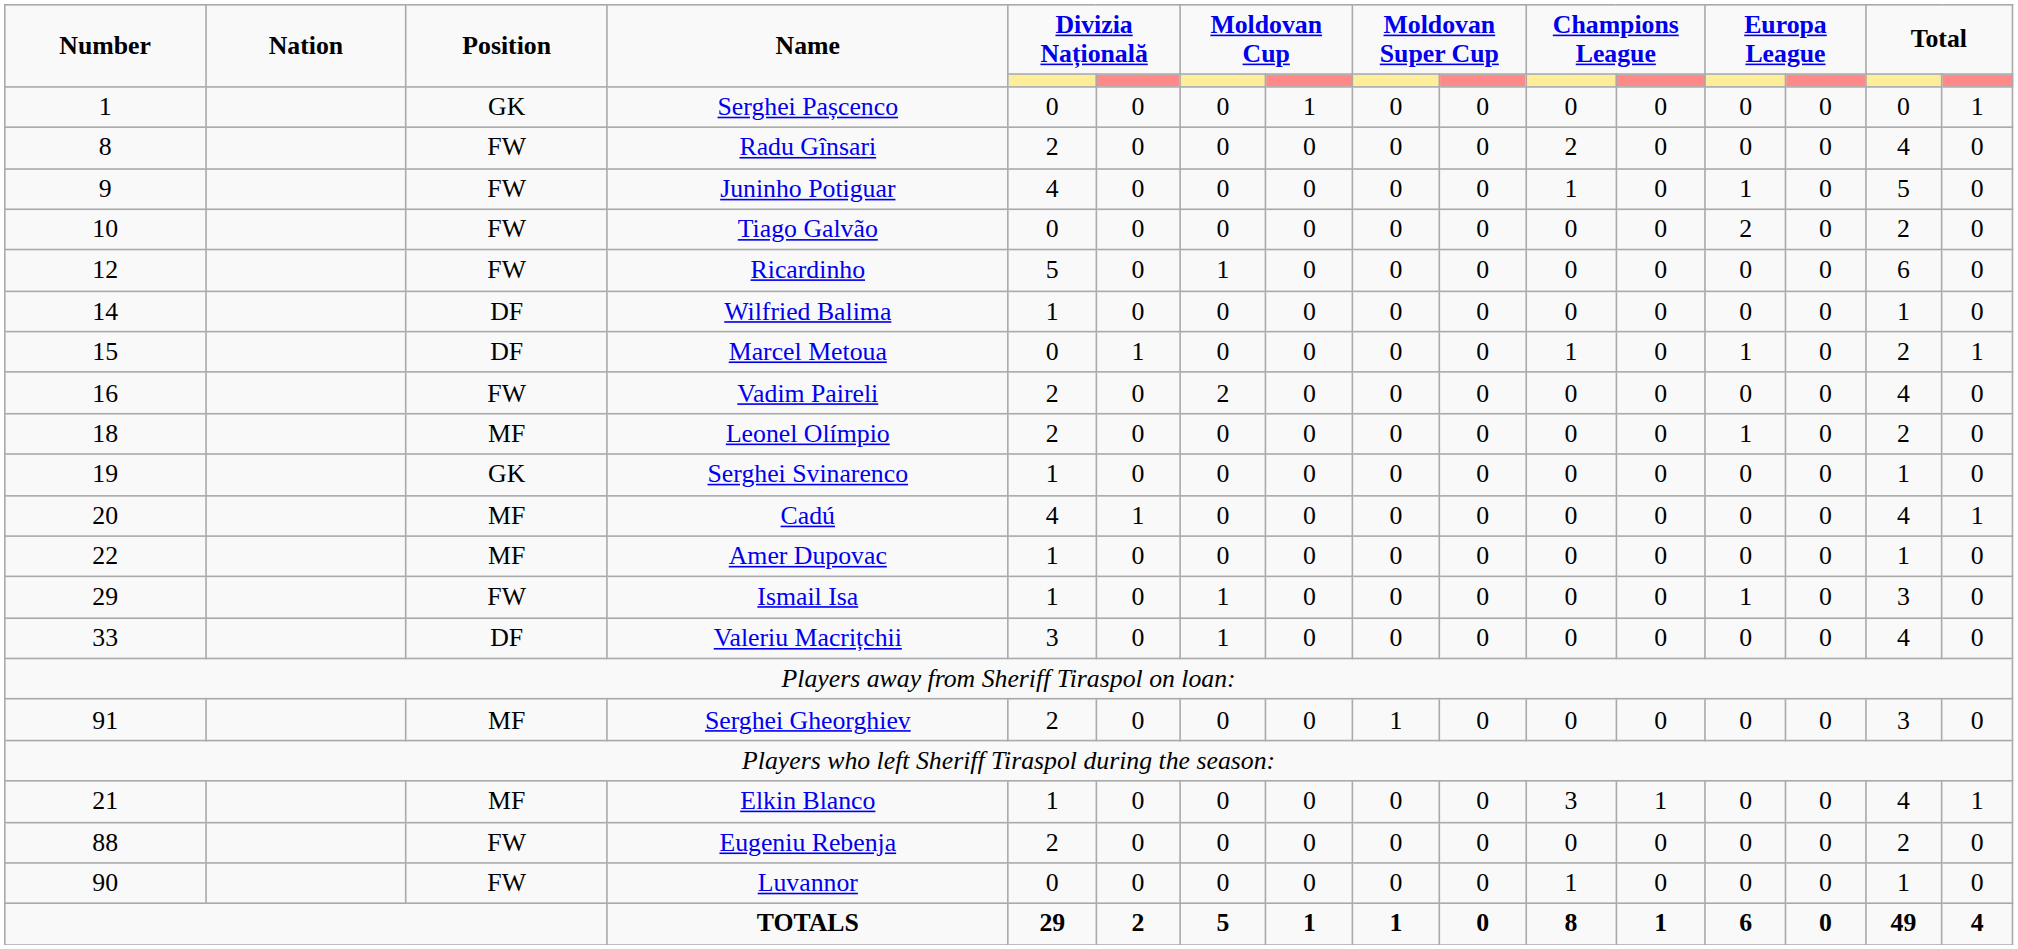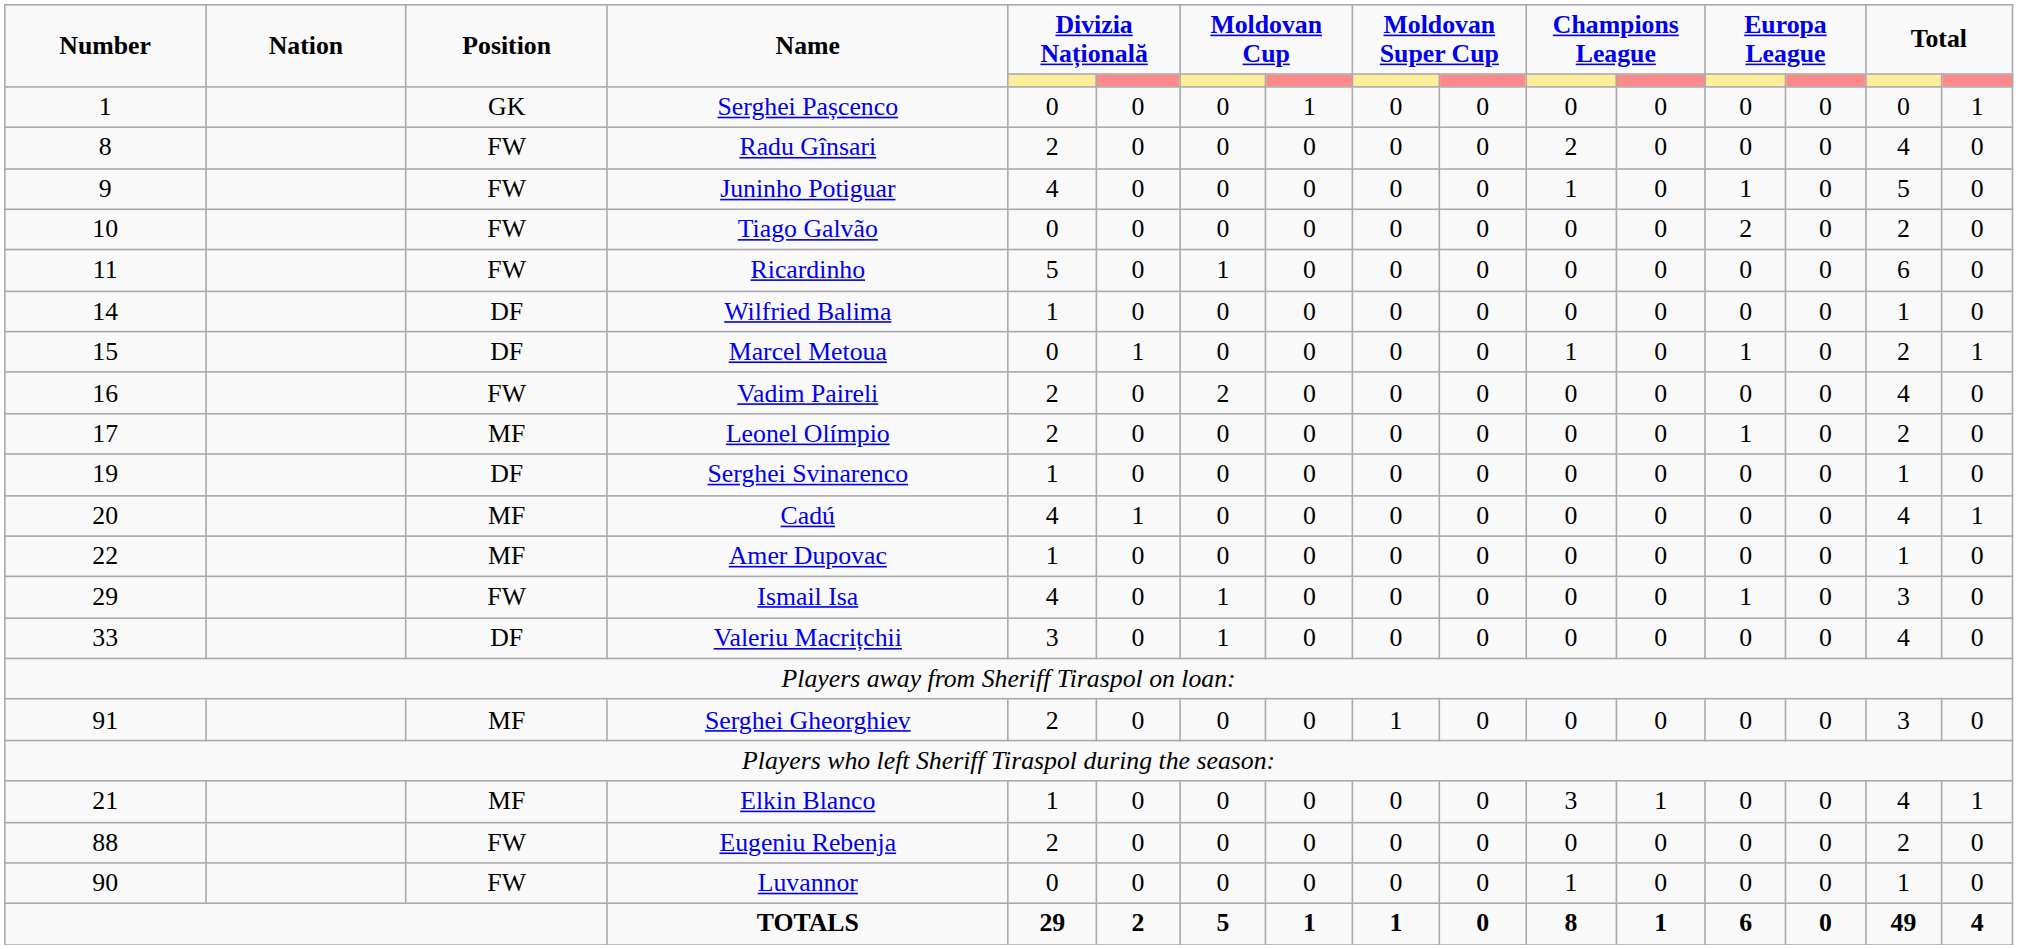Ricardinho | Number: 12 -> 11
Leonel Olímpio | Number: 18 -> 17
Serghei Svinarenco | Position: GK -> DF
Ismail Isa | column 5: 1 -> 4
